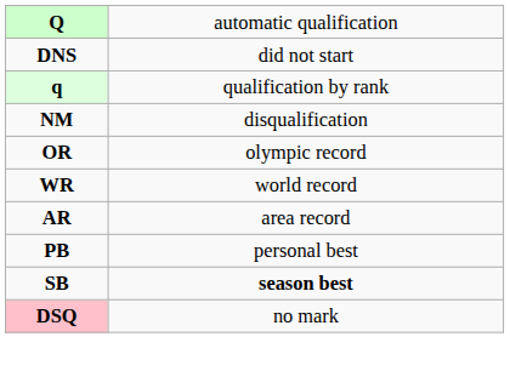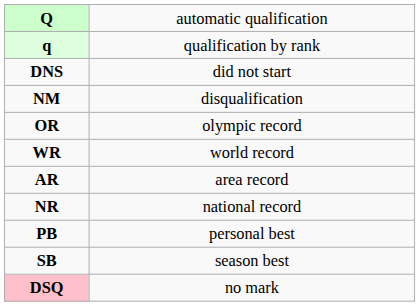rows swapped: q <-> DNS
+ row: NR | national record
SB | column 2: bold -> normal
